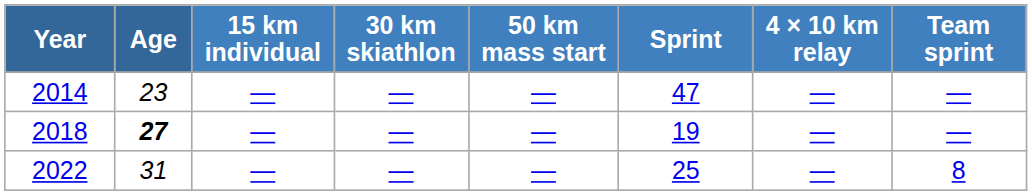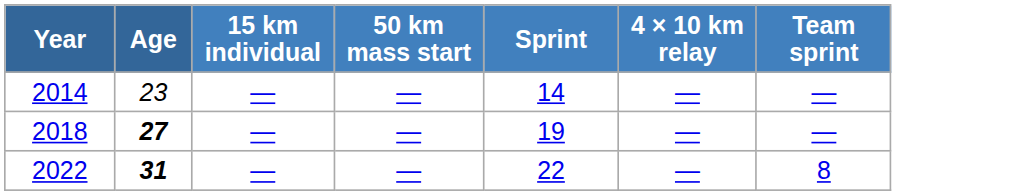- column: 30 km skiathlon | — | — | —
2014 | Sprint: 47 -> 14
2022 | Age: normal -> bold
2022 | Sprint: 25 -> 22
